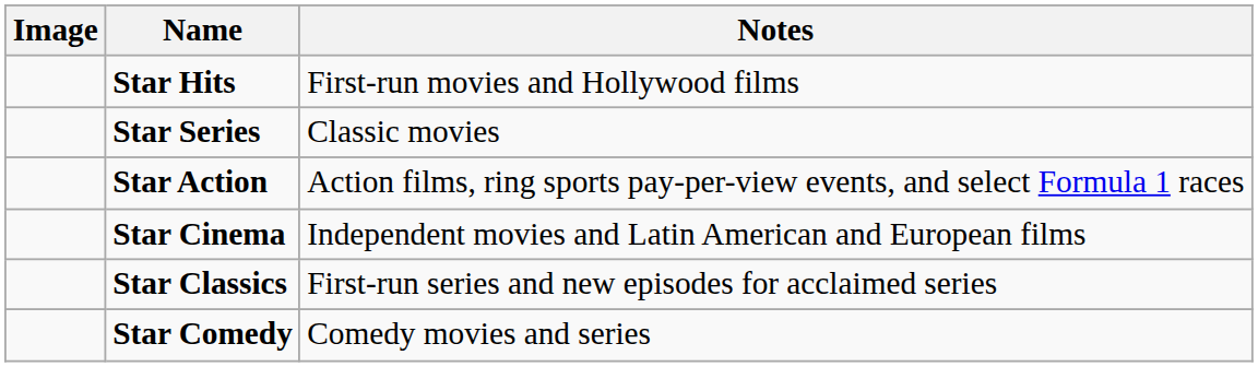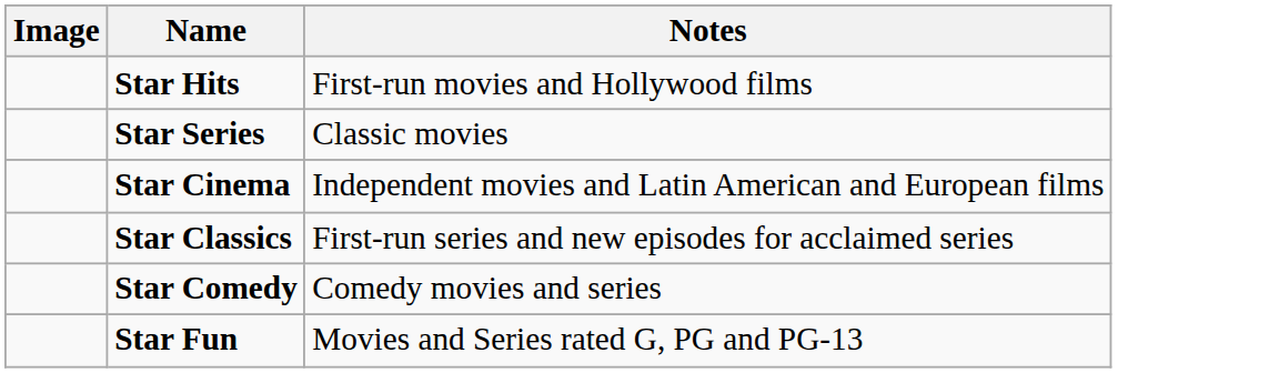- row: Star Action | Action films, ring sports pay-per-view events, and select Formula 1 races
+ row: Star Fun | Movies and Series rated G, PG and PG-13
